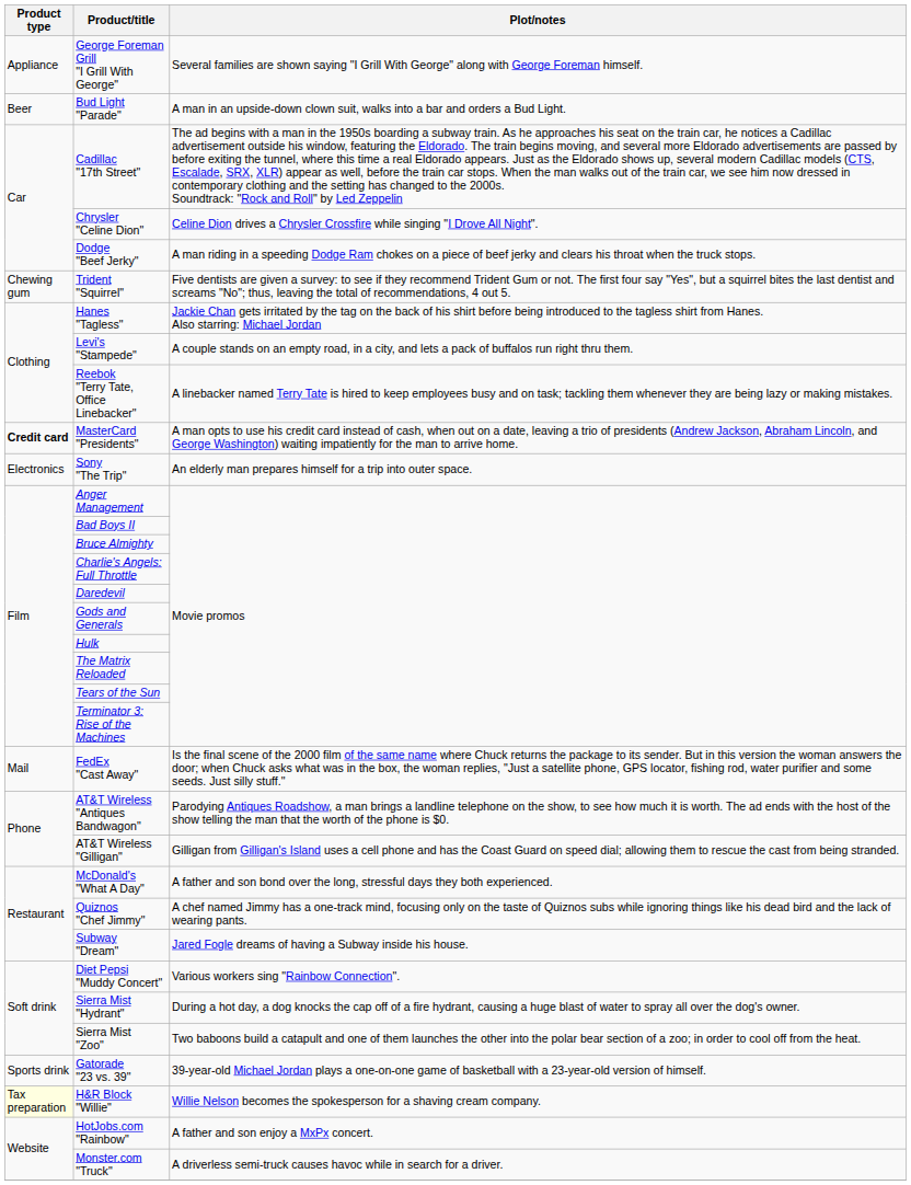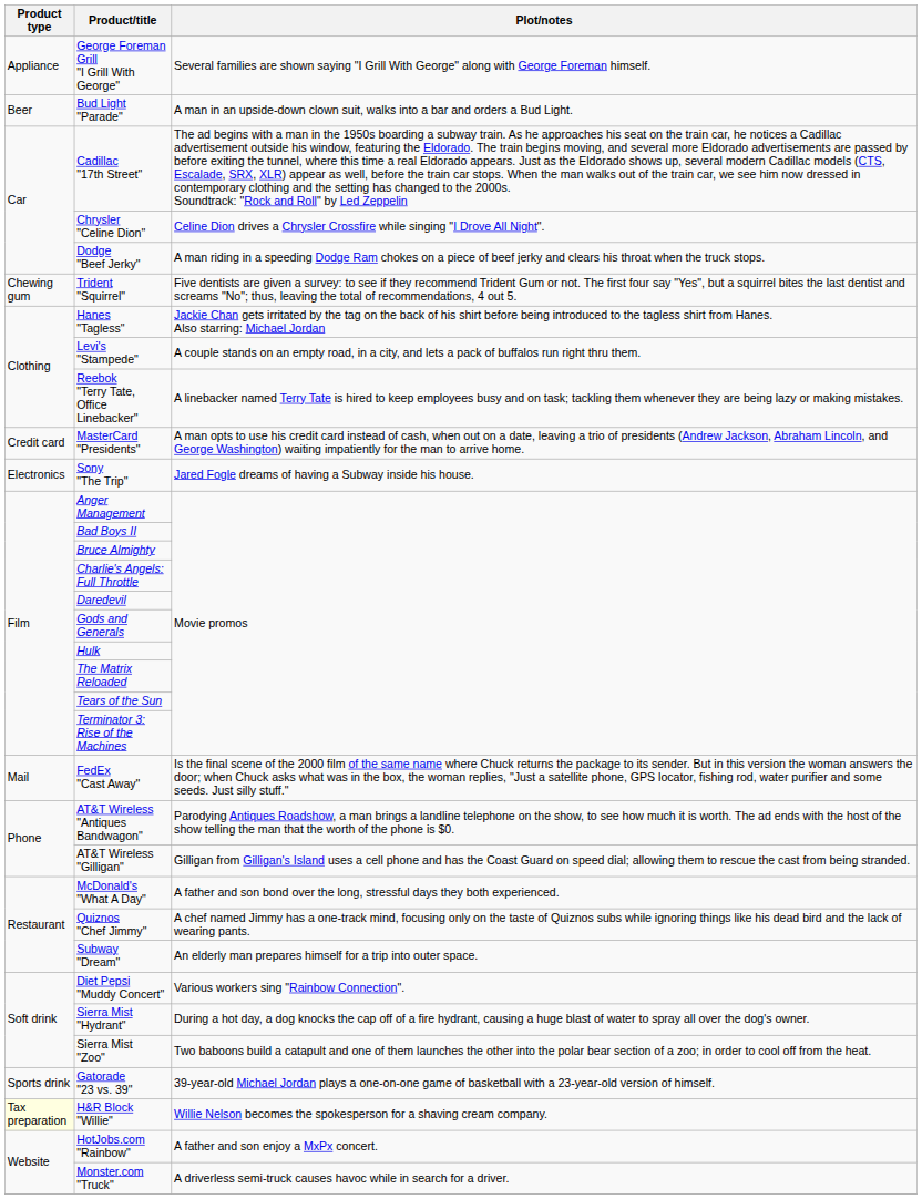MasterCard "Presidents" | Product type: bold -> normal
Sony "The Trip" | Plot/notes: An elderly man prepares himself for a trip into outer space. -> Jared Fogle dreams of having a Subway inside his house.
Subway "Dream" | Plot/notes: Jared Fogle dreams of having a Subway inside his house. -> An elderly man prepares himself for a trip into outer space.
